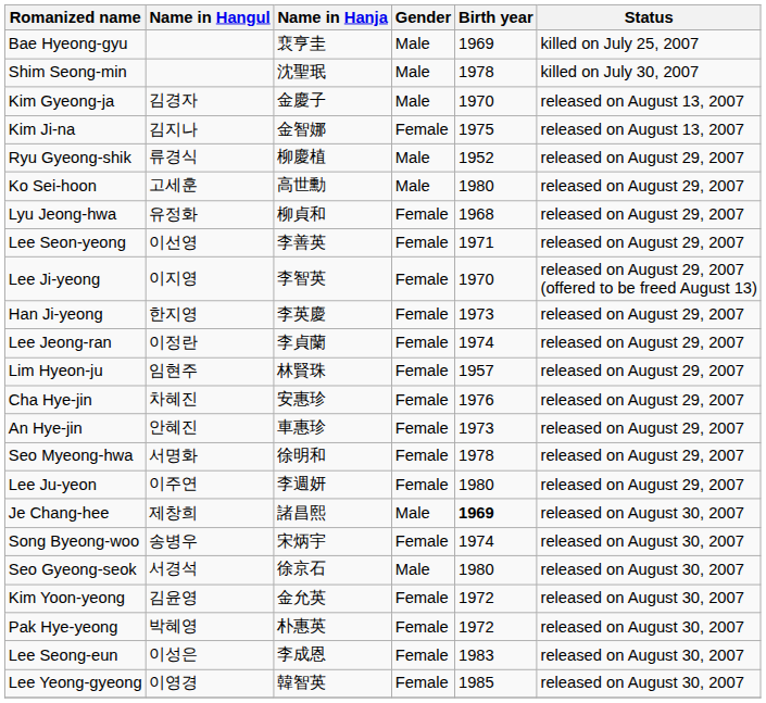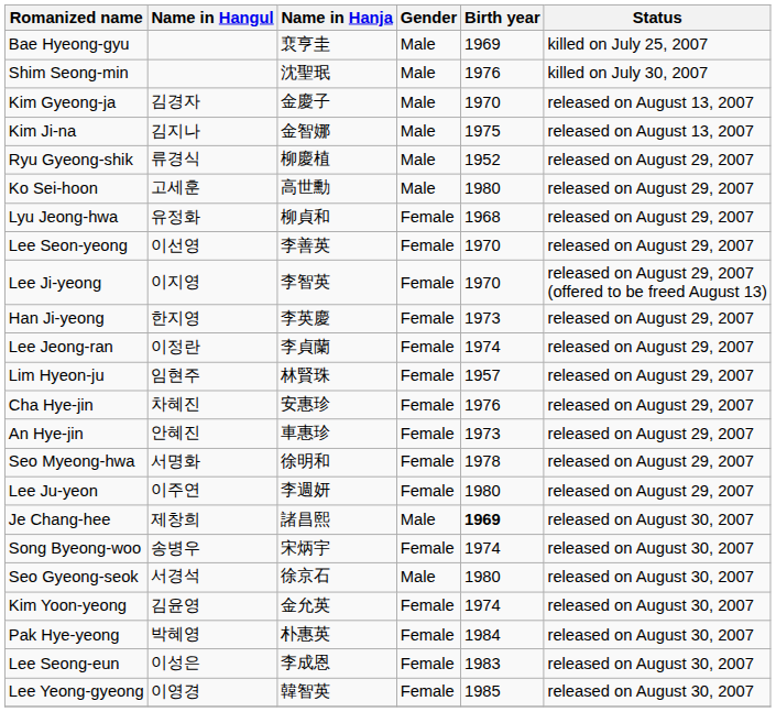Shim Seong-min | Birth year: 1978 -> 1976
Kim Ji-na | Gender: Female -> Male
Lee Seon-yeong | Birth year: 1971 -> 1970
Kim Yoon-yeong | Birth year: 1972 -> 1974
Pak Hye-yeong | Birth year: 1972 -> 1984
